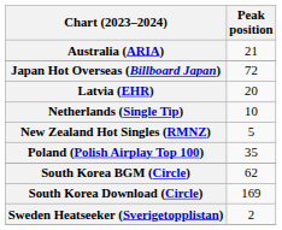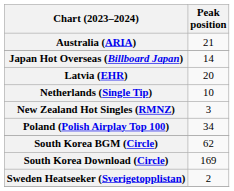Japan Hot Overseas (Billboard Japan) | Peak position: 72 -> 14
New Zealand Hot Singles (RMNZ) | Peak position: 5 -> 3
Poland (Polish Airplay Top 100) | Peak position: 35 -> 34
